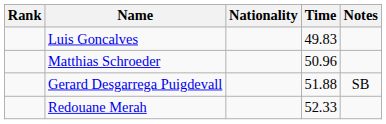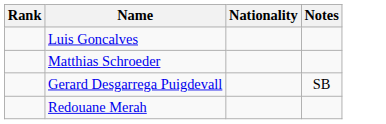- column: Time | 49.83 | 50.96 | 51.88 | 52.33
